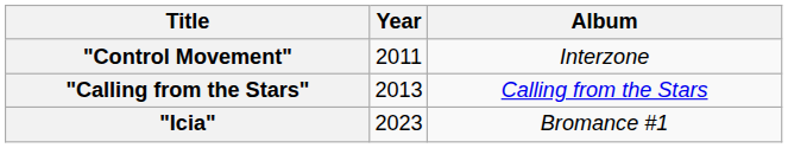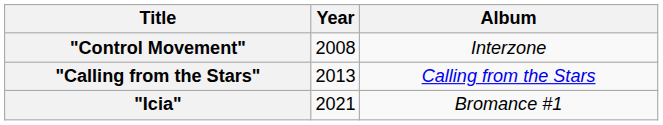"Control Movement" | Year: 2011 -> 2008
"Icia" | Year: 2023 -> 2021
